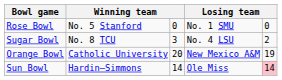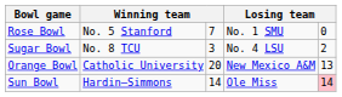Rose Bowl | column 3: 0 -> 7
Orange Bowl | column 5: 19 -> 13
